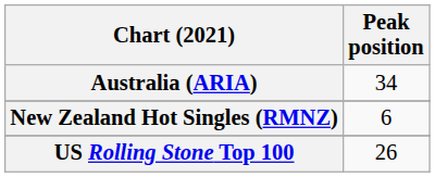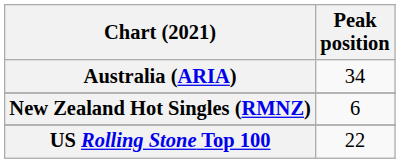US Rolling Stone Top 100 | Peak position: 26 -> 22
